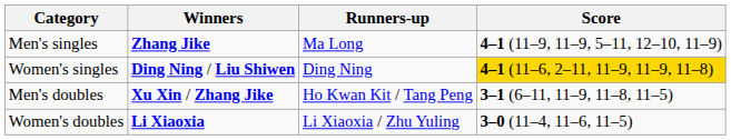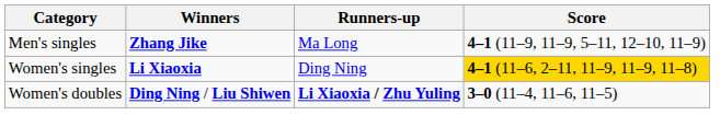Women's singles | Winners: Ding Ning / Liu Shiwen -> Li Xiaoxia
- row: Men's doubles | Xu Xin / Zhang Jike | Ho Kwan Kit / Tang Peng | 3–1 (6–11, 11–9, 11–8, 11–5)
Women's doubles | Winners: Li Xiaoxia -> Ding Ning / Liu Shiwen
Women's doubles | Runners-up: normal -> bold
